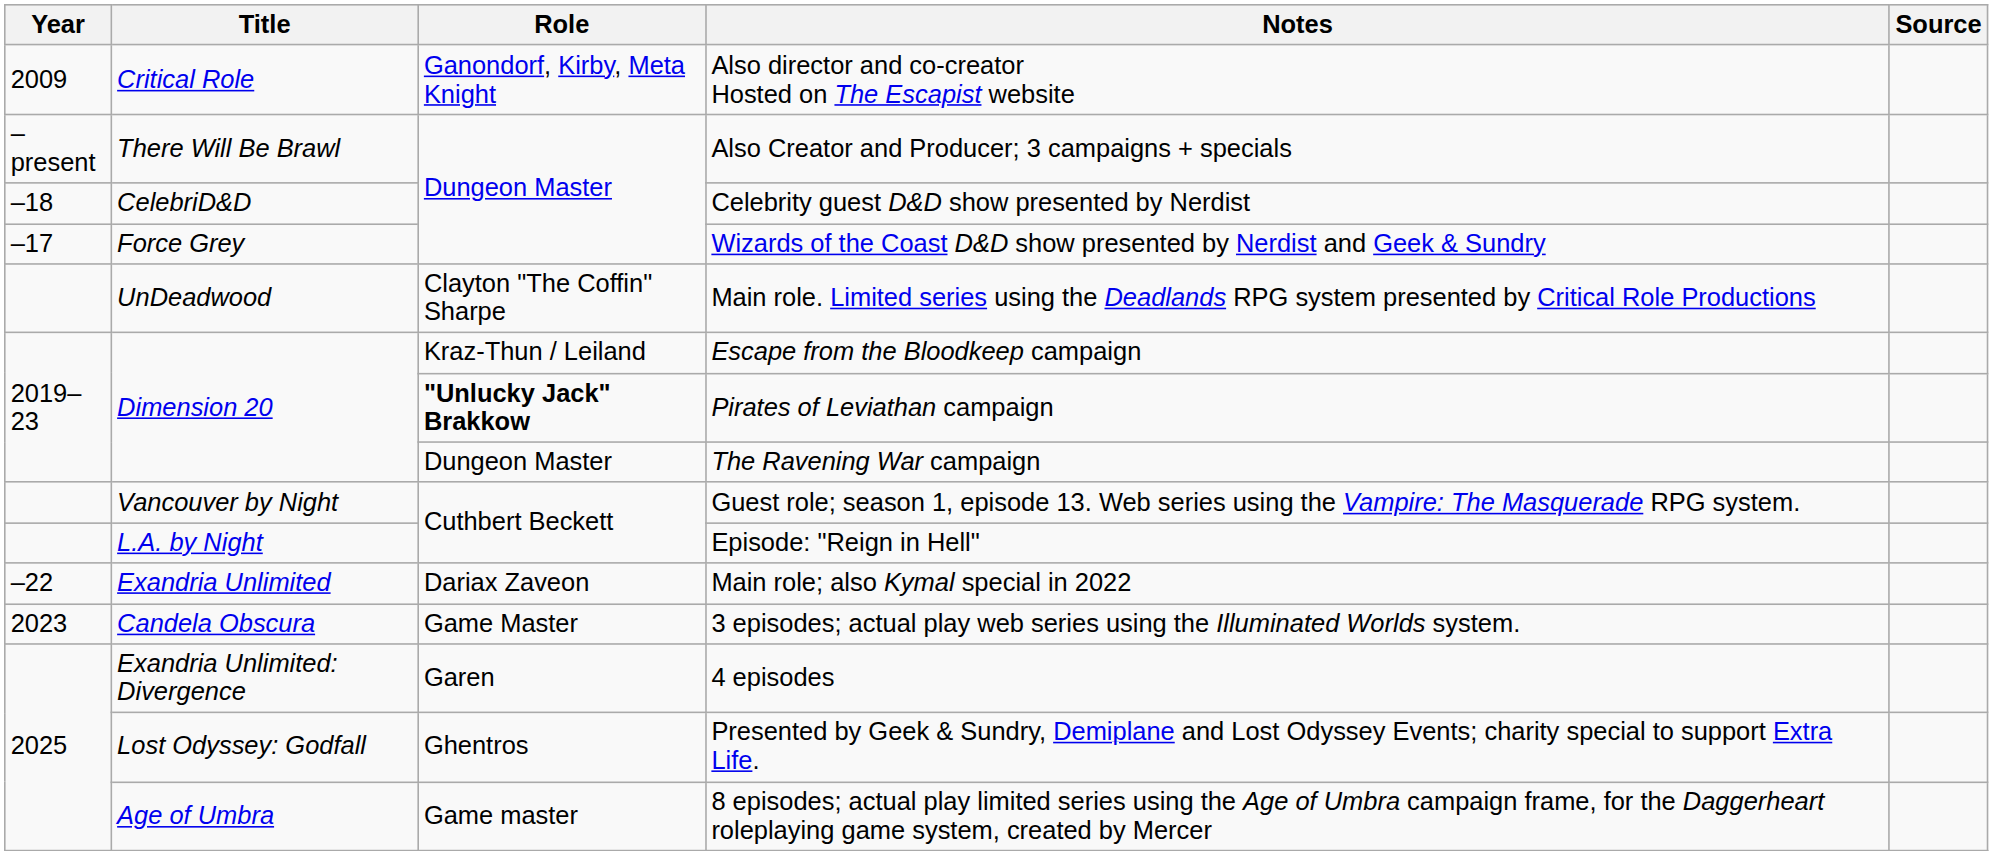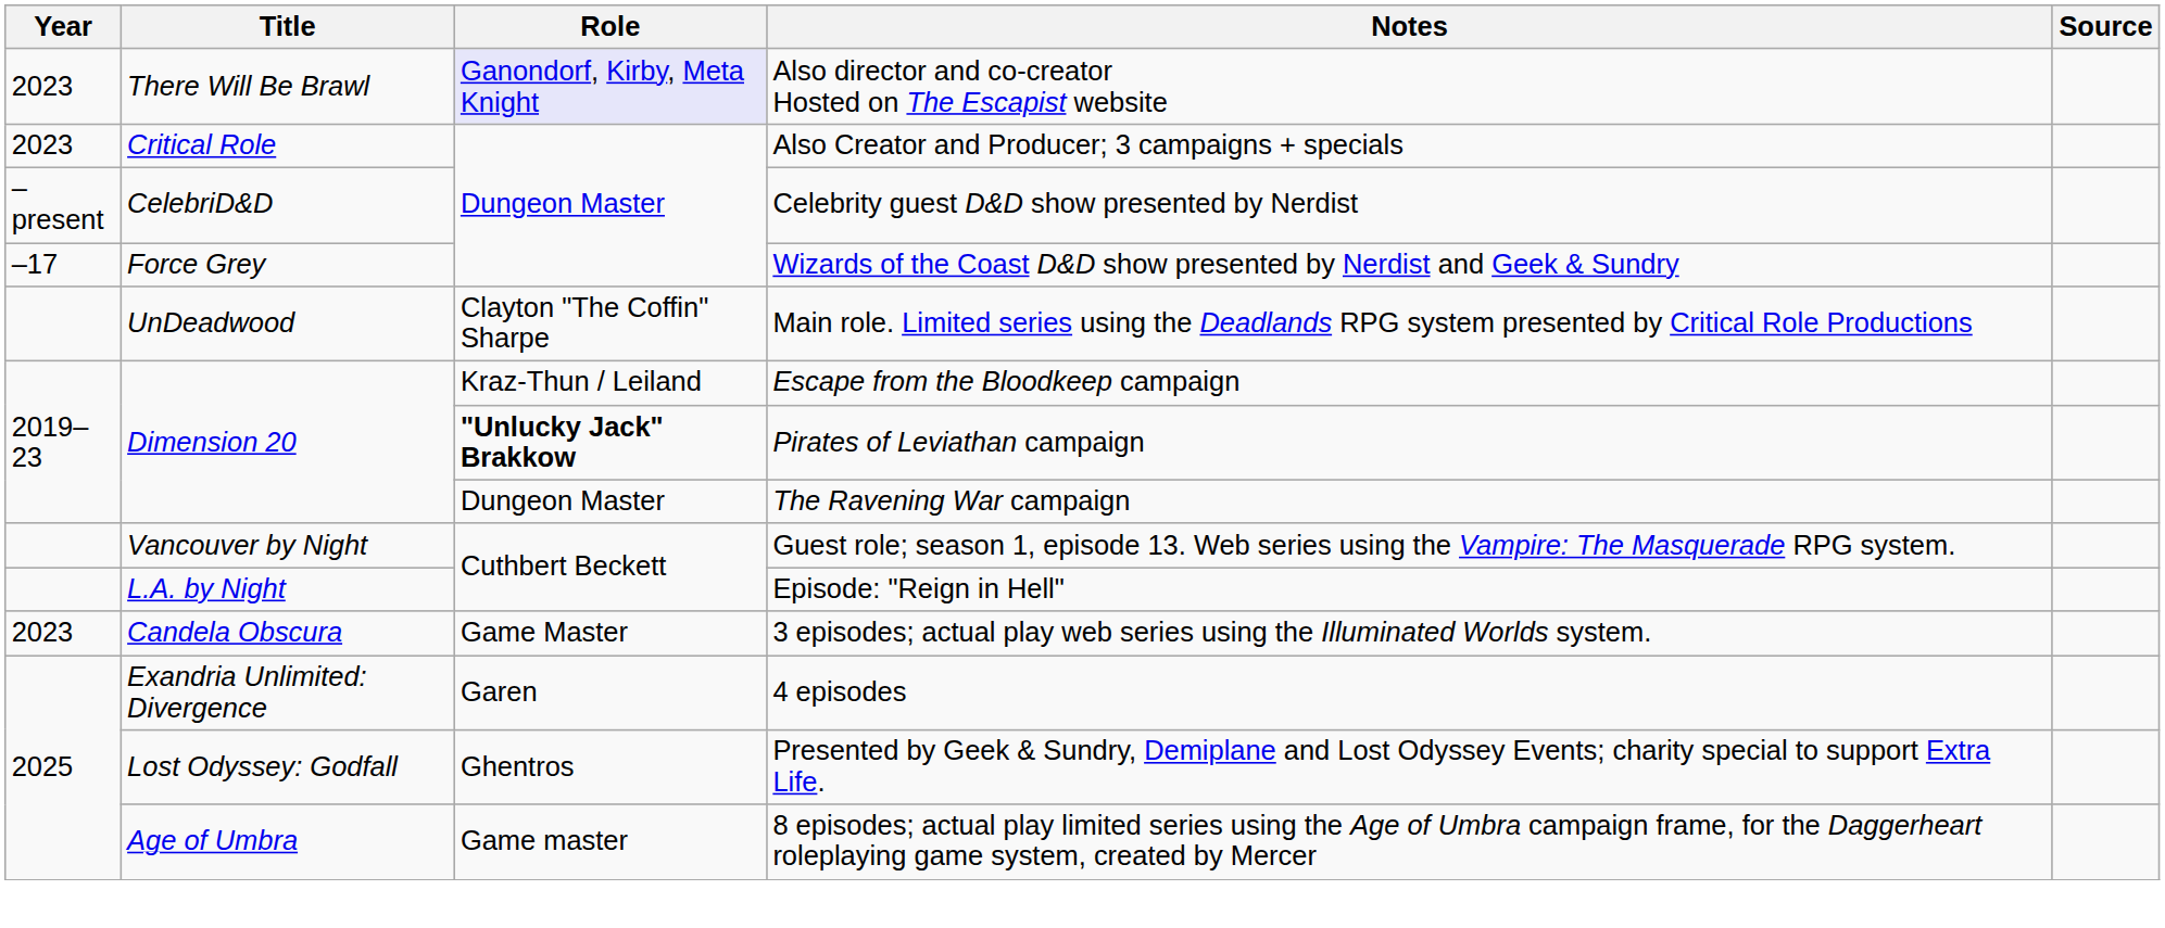Also director and co-creator Hosted on The Escapist website | Year: 2009 -> 2023
Also director and co-creator Hosted on The Escapist website | Title: Critical Role -> There Will Be Brawl
Also director and co-creator Hosted on The Escapist website | Role: no background -> lavender background
Also Creator and Producer; 3 campaigns + specials | Year: –present -> 2023
Also Creator and Producer; 3 campaigns + specials | Title: There Will Be Brawl -> Critical Role
Celebrity guest D&D show presented by Nerdist | Year: –18 -> –present
- row: –22 | Exandria Unlimited | Dariax Zaveon | Main role; also Kymal special in 2022
